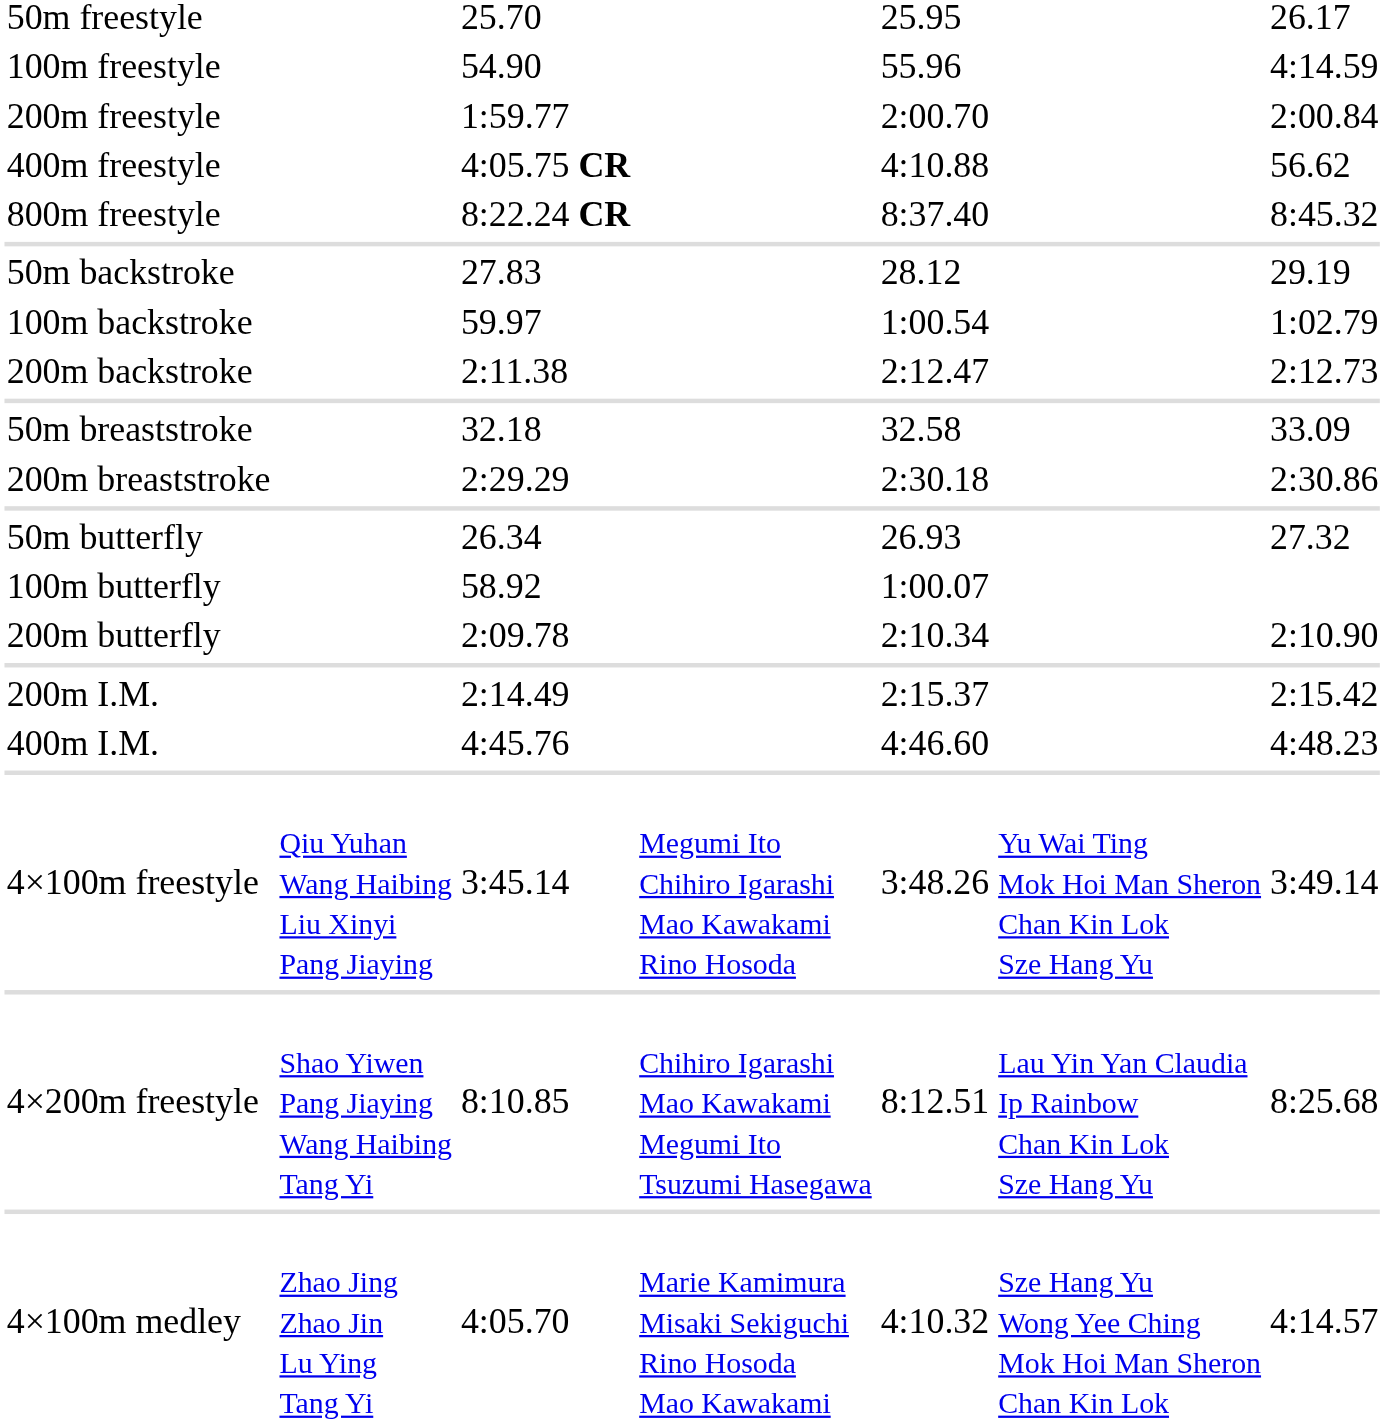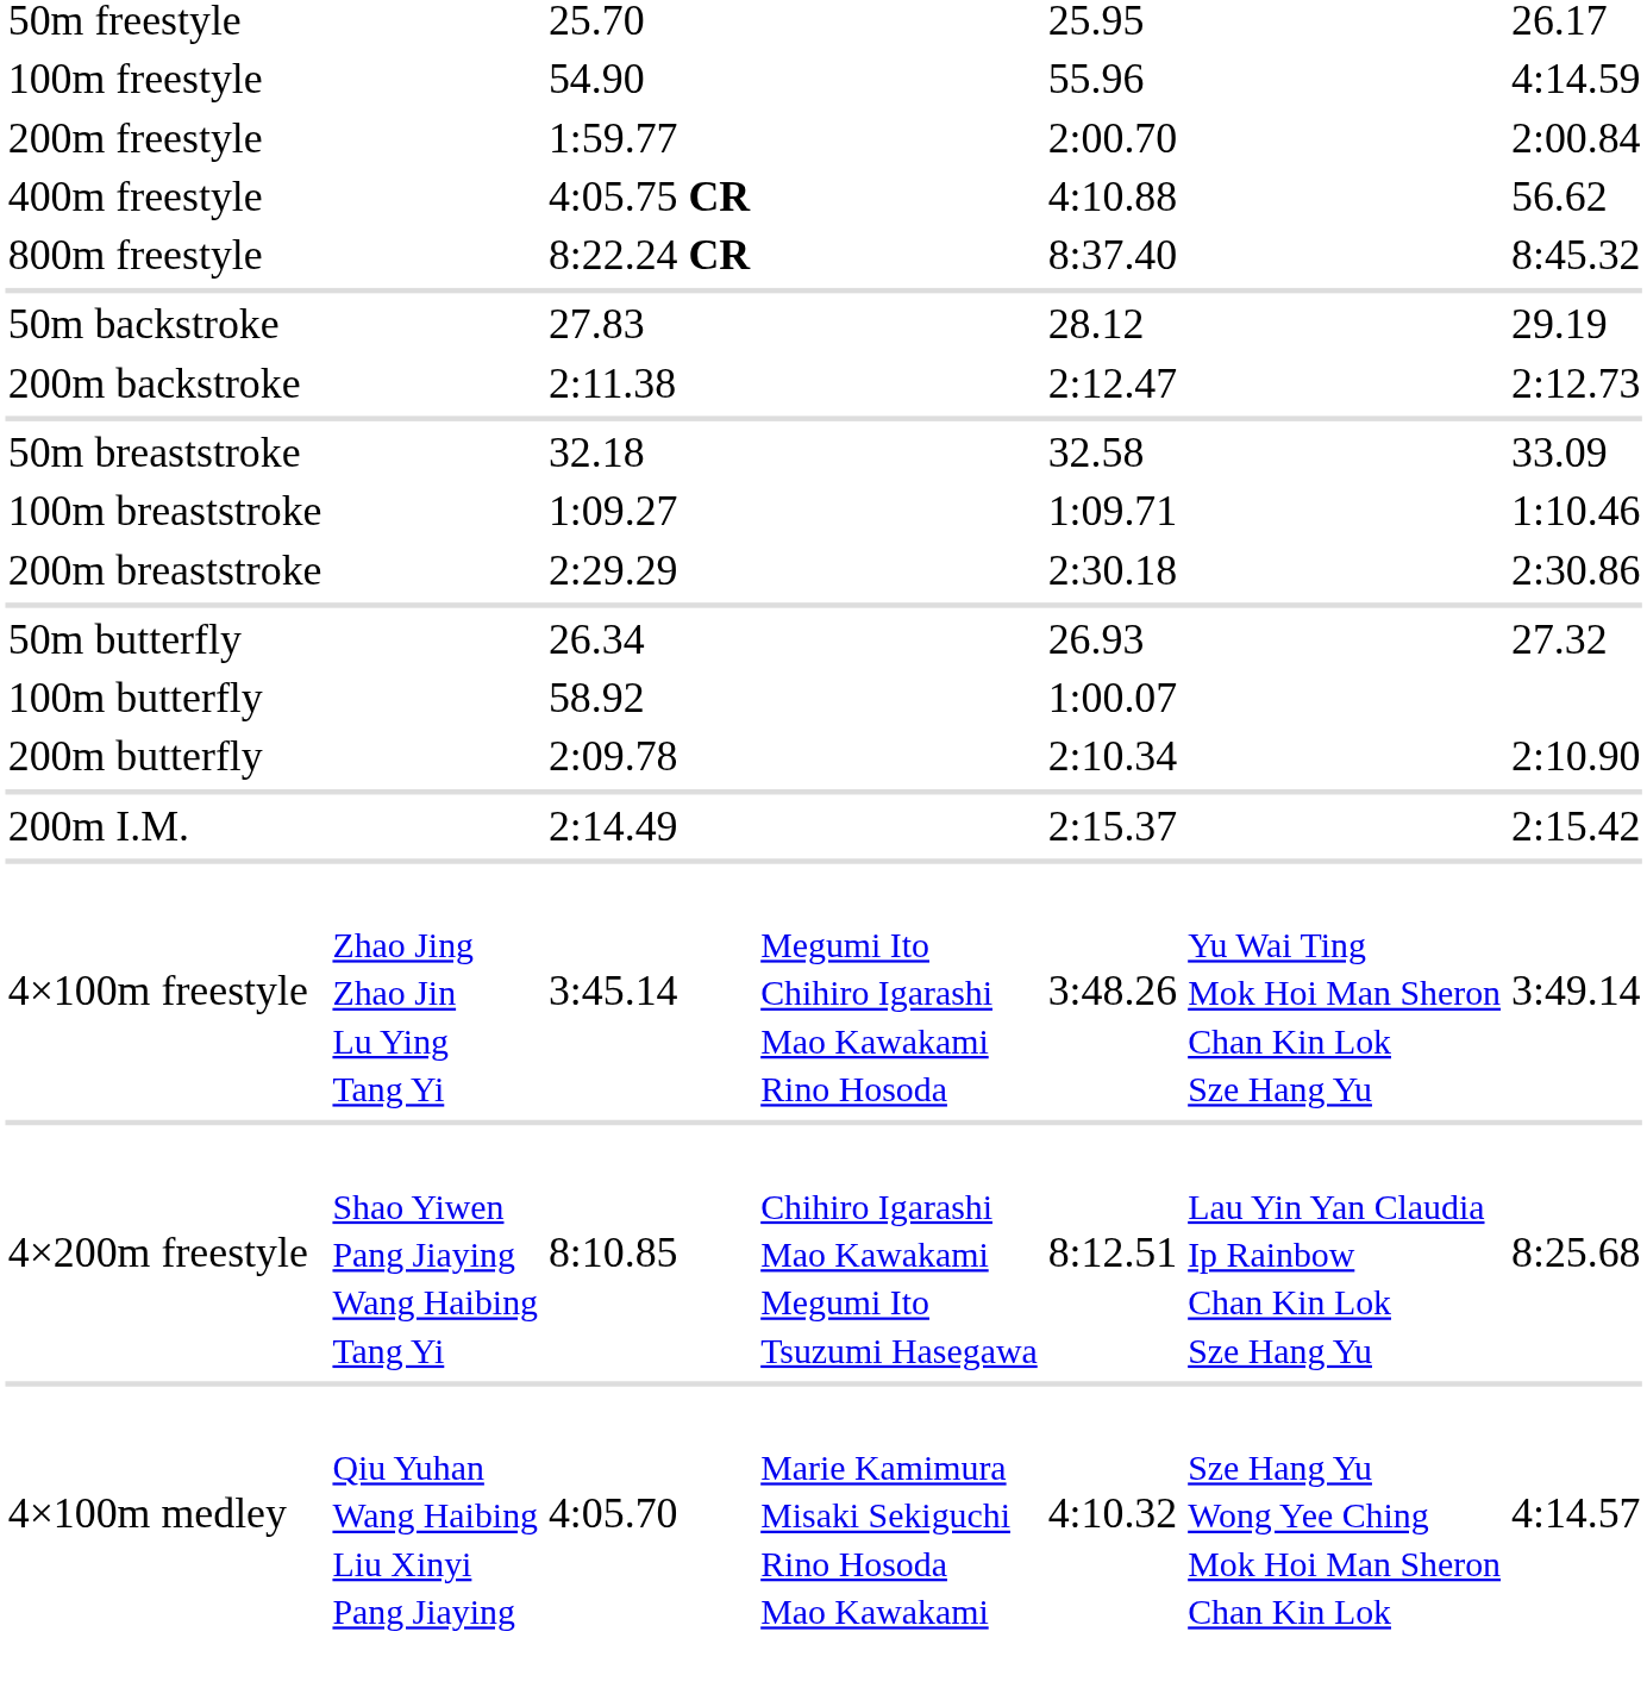- row: 100m backstroke | 59.97 | 1:00.54 | 1:02.79
+ row: 100m breaststroke | 1:09.27 | 1:09.71 | 1:10.46
- row: 400m I.M. | 4:45.76 | 4:46.60 | 4:48.23
4×100m freestyle | column 2: Qiu Yuhan Wang Haibing Liu Xinyi Pang Jiaying -> Zhao Jing Zhao Jin Lu Ying Tang Yi
4×100m medley | column 2: Zhao Jing Zhao Jin Lu Ying Tang Yi -> Qiu Yuhan Wang Haibing Liu Xinyi Pang Jiaying
